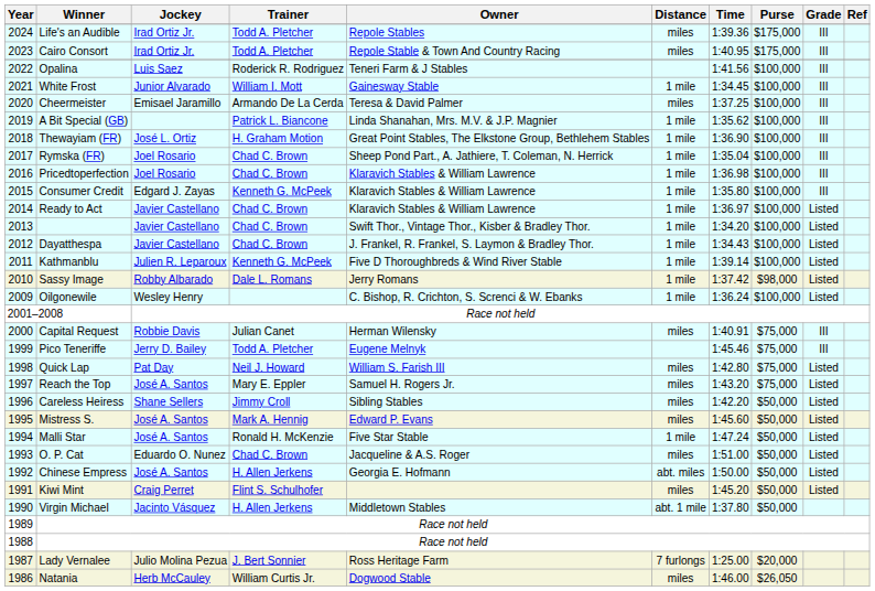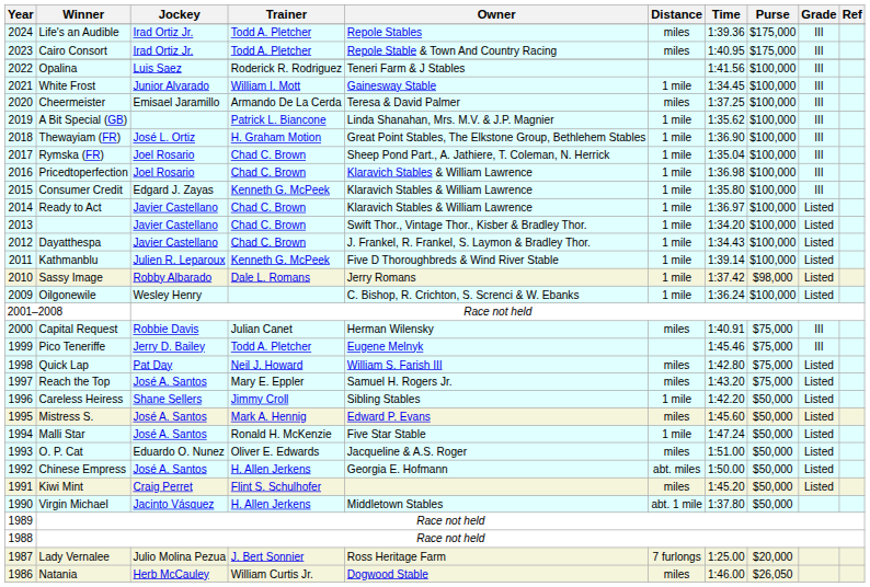Careless Heiress | Distance: miles -> 1 mile
O. P. Cat | Trainer: Chad C. Brown -> Oliver E. Edwards
